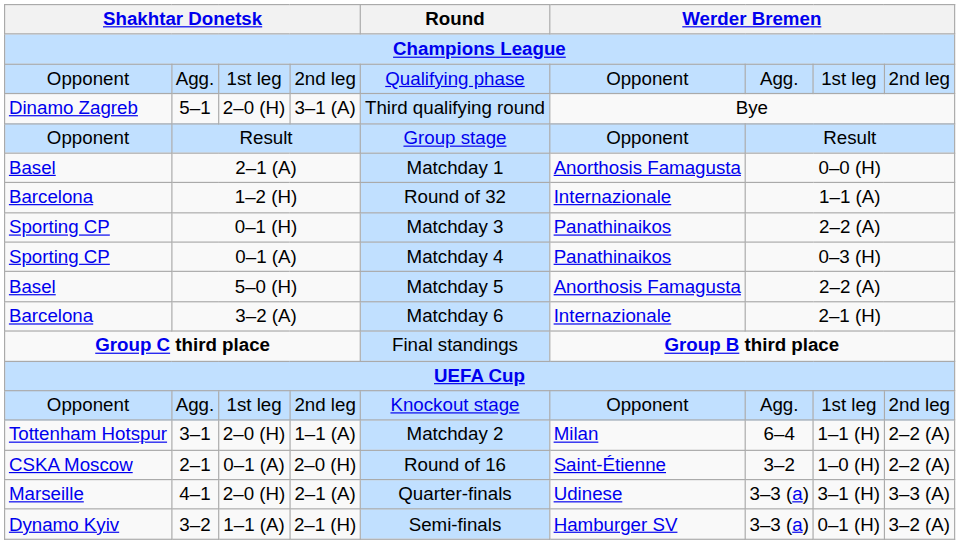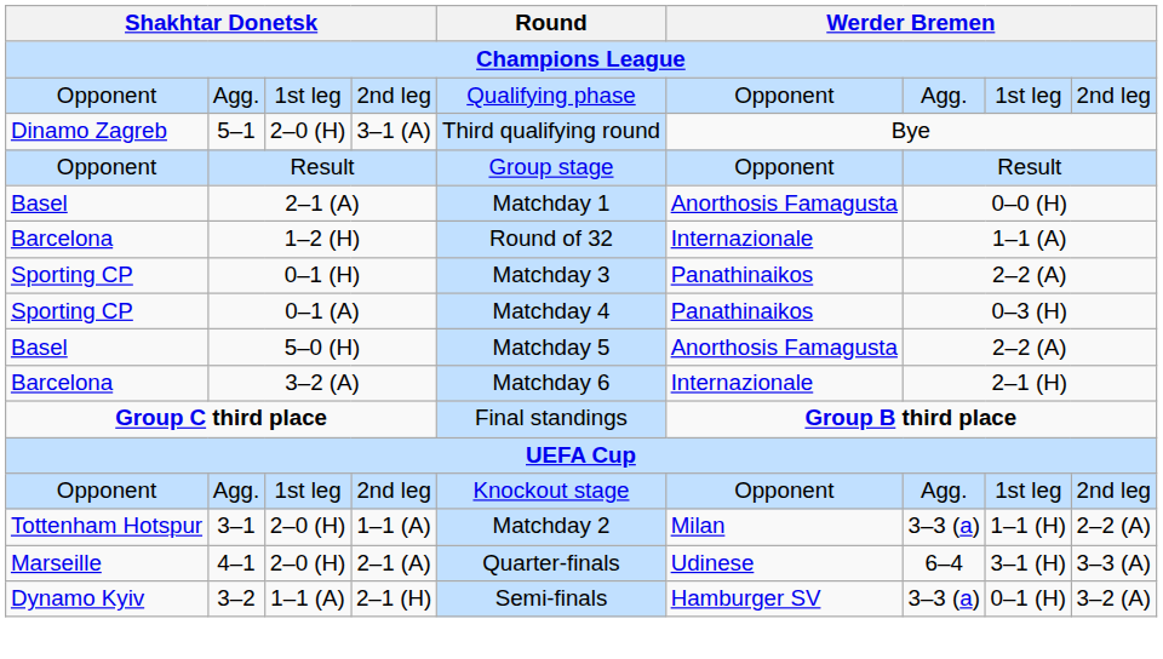3–1 | column 7: 6–4 -> 3–3 (a)
- row: CSKA Moscow | 2–1 | 0–1 (A) | 2–0 (H) | Round of 16 | Saint-Étienne | 3–2 | 1–0 (H) | 2–2 (A)
4–1 | column 7: 3–3 (a) -> 6–4
